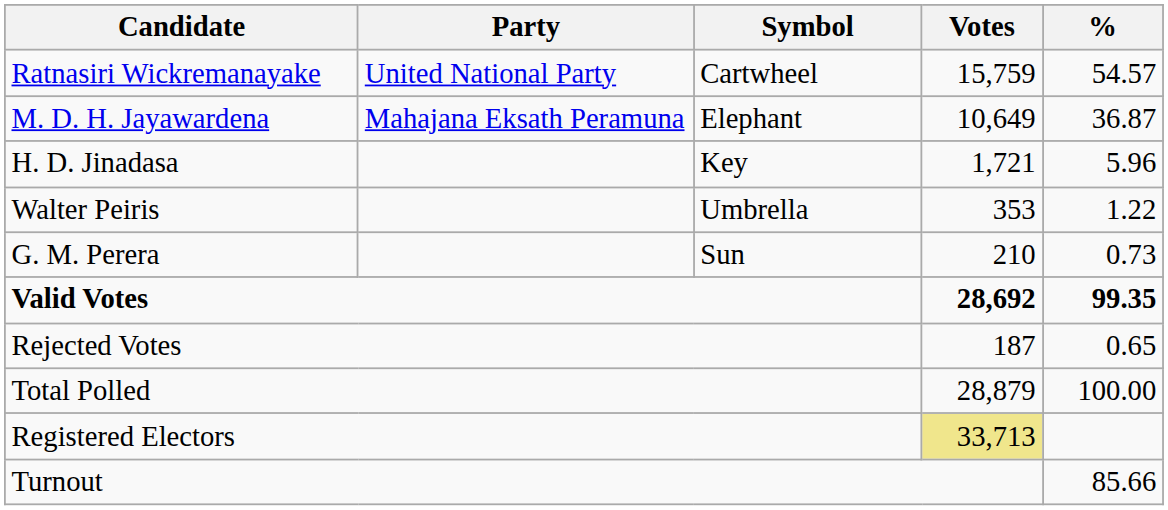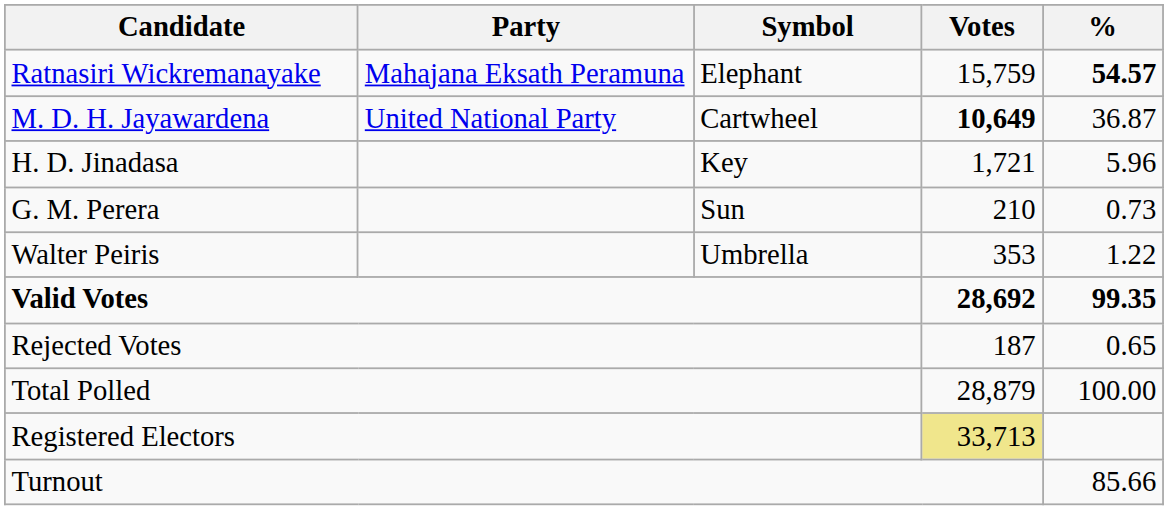Ratnasiri Wickremanayake | Party: United National Party -> Mahajana Eksath Peramuna
Ratnasiri Wickremanayake | Symbol: Cartwheel -> Elephant
Ratnasiri Wickremanayake | %: normal -> bold
M. D. H. Jayawardena | Party: Mahajana Eksath Peramuna -> United National Party
M. D. H. Jayawardena | Symbol: Elephant -> Cartwheel
M. D. H. Jayawardena | Votes: normal -> bold
rows swapped: Walter Peiris <-> G. M. Perera
